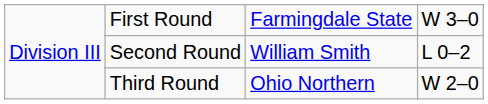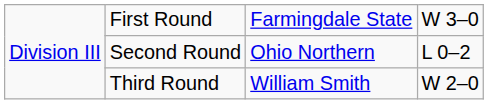Second Round | column 3: William Smith -> Ohio Northern
Third Round | column 3: Ohio Northern -> William Smith
